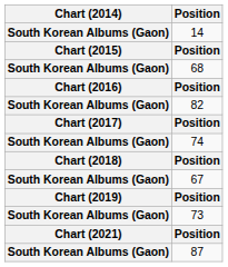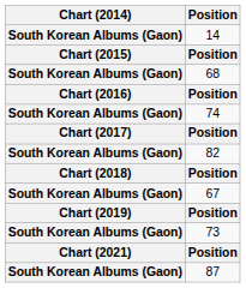rows swapped: 74 <-> 82
